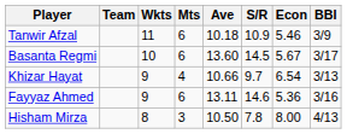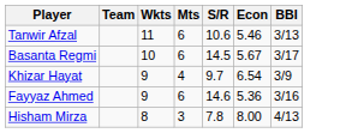- column: Ave | 10.18 | 13.60 | 10.66 | 13.11 | 10.50
Tanwir Afzal | S/R: 10.9 -> 10.6
Tanwir Afzal | BBI: 3/9 -> 3/13
Khizar Hayat | BBI: 3/13 -> 3/9
